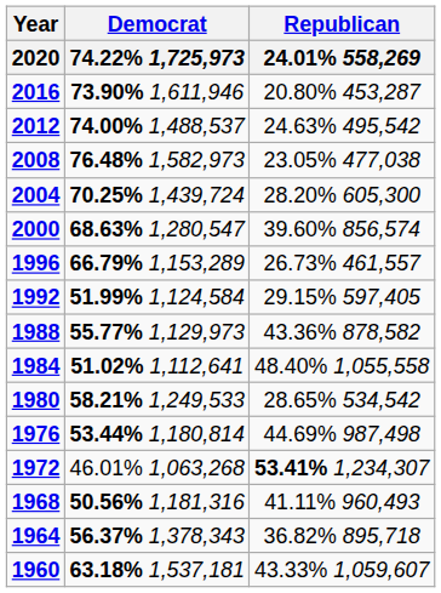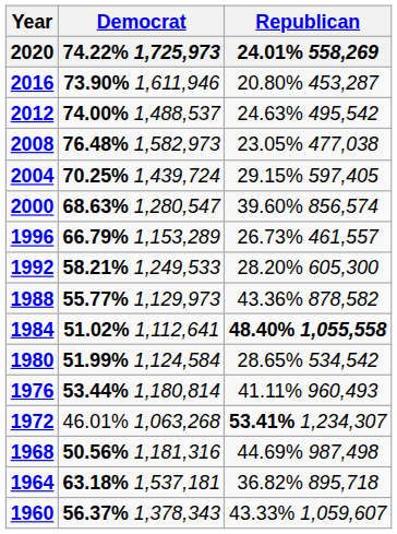2004 | Republican / 24.01% 558,269: 28.20% 605,300 -> 29.15% 597,405
1992 | Democrat / 74.22% 1,725,973: 51.99% 1,124,584 -> 58.21% 1,249,533
1992 | Republican / 24.01% 558,269: 29.15% 597,405 -> 28.20% 605,300
1984 | Republican / 24.01% 558,269: normal -> bold
1980 | Democrat / 74.22% 1,725,973: 58.21% 1,249,533 -> 51.99% 1,124,584
1976 | Republican / 24.01% 558,269: 44.69% 987,498 -> 41.11% 960,493
1968 | Republican / 24.01% 558,269: 41.11% 960,493 -> 44.69% 987,498
1964 | Democrat / 74.22% 1,725,973: 56.37% 1,378,343 -> 63.18% 1,537,181
1960 | Democrat / 74.22% 1,725,973: 63.18% 1,537,181 -> 56.37% 1,378,343
